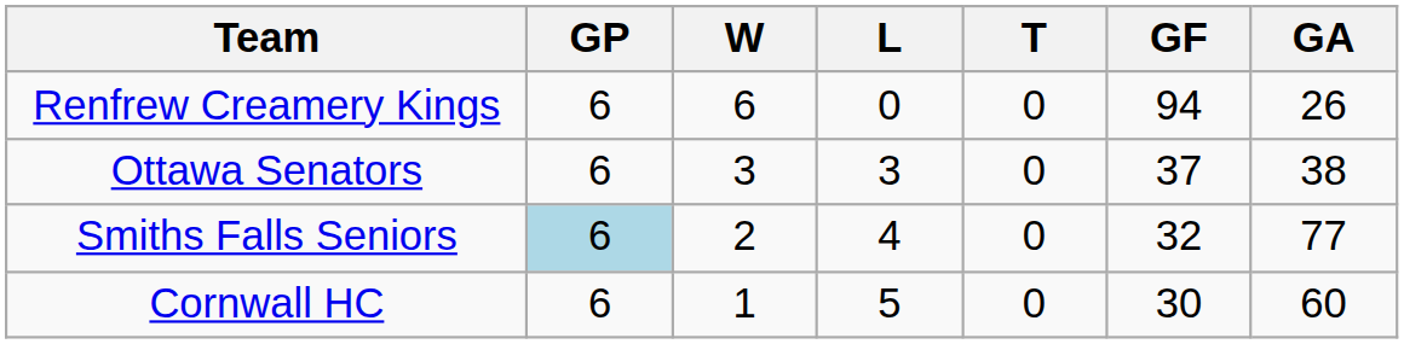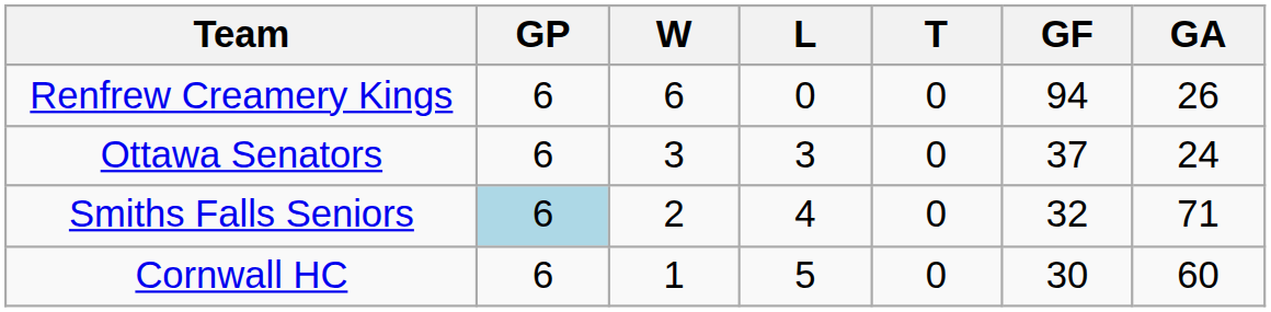Ottawa Senators | GA: 38 -> 24
Smiths Falls Seniors | GA: 77 -> 71
